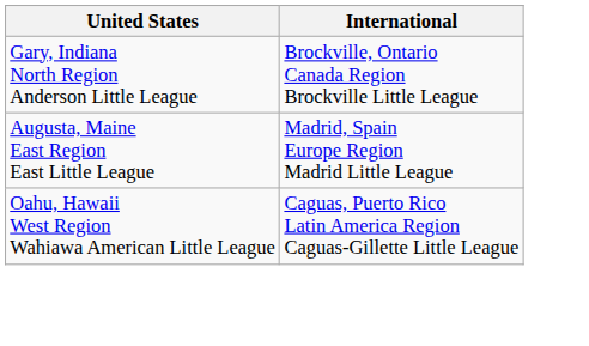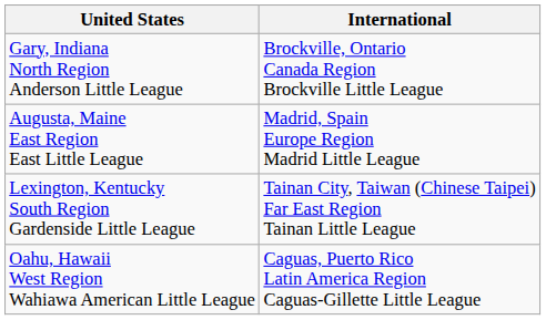+ row: Lexington, Kentucky South Region Gardenside Little League | Tainan City, Taiwan (Chinese Taipei) Far East Region Tainan Little League
